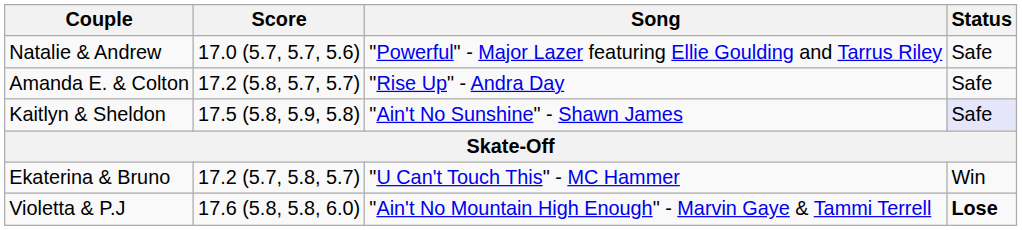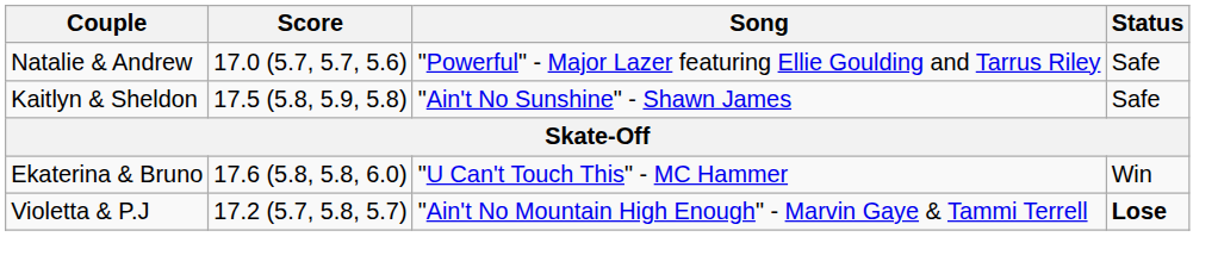- row: Amanda E. & Colton | 17.2 (5.8, 5.7, 5.7) | "Rise Up" - Andra Day | Safe
Kaitlyn & Sheldon | Status: lavender background -> no background
Ekaterina & Bruno | Score: 17.2 (5.7, 5.8, 5.7) -> 17.6 (5.8, 5.8, 6.0)
Violetta & P.J | Score: 17.6 (5.8, 5.8, 6.0) -> 17.2 (5.7, 5.8, 5.7)
